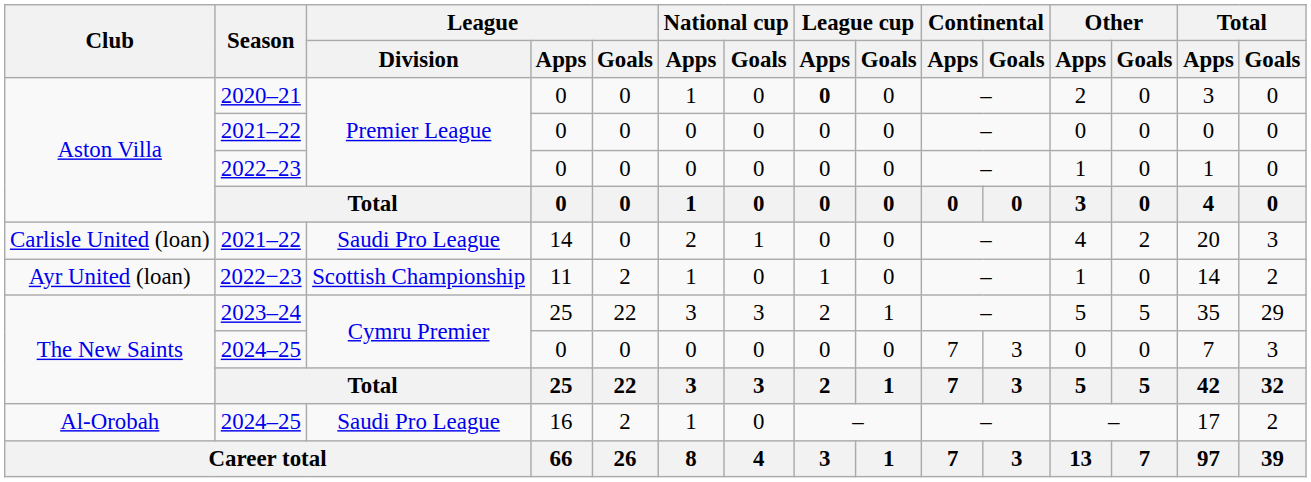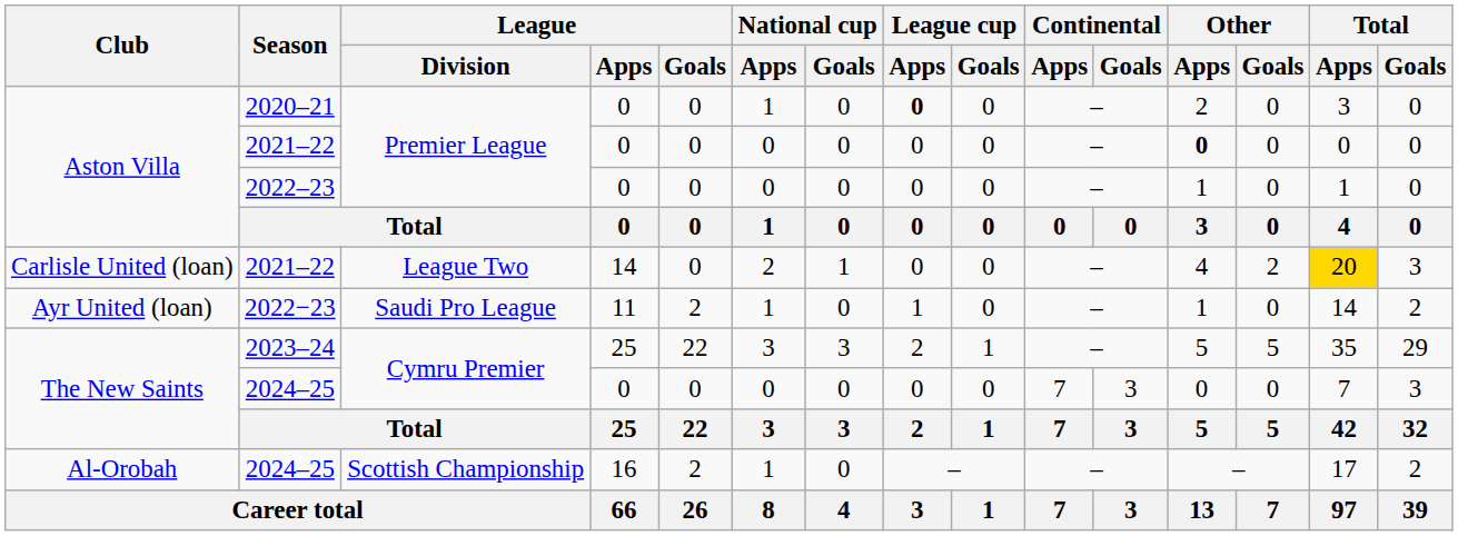Aston Villa / 2021–22 | Other / Apps: normal -> bold
Carlisle United (loan) / 2021–22 | League / Division: Saudi Pro League -> League Two
Carlisle United (loan) / 2021–22 | Total / Apps: no background -> gold background
2022−23 | League / Division: Scottish Championship -> Saudi Pro League
Al-Orobah / 2024–25 | League / Division: Saudi Pro League -> Scottish Championship
